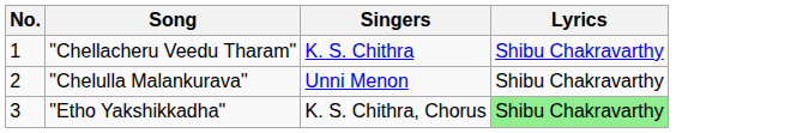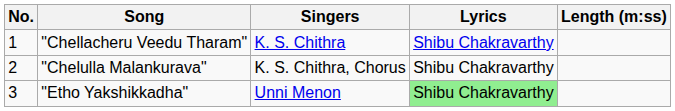+ column: Length (m:ss)
"Chelulla Malankurava" | Singers: Unni Menon -> K. S. Chithra, Chorus
"Etho Yakshikkadha" | Singers: K. S. Chithra, Chorus -> Unni Menon
